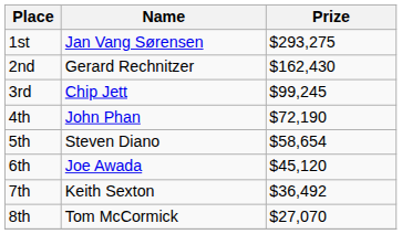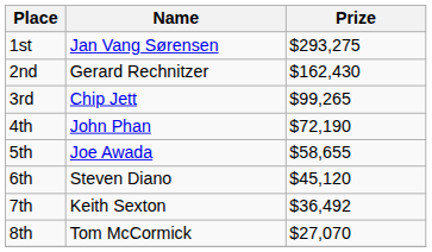3rd | Prize: $99,245 -> $99,265
5th | Name: Steven Diano -> Joe Awada
5th | Prize: $58,654 -> $58,655
6th | Name: Joe Awada -> Steven Diano
